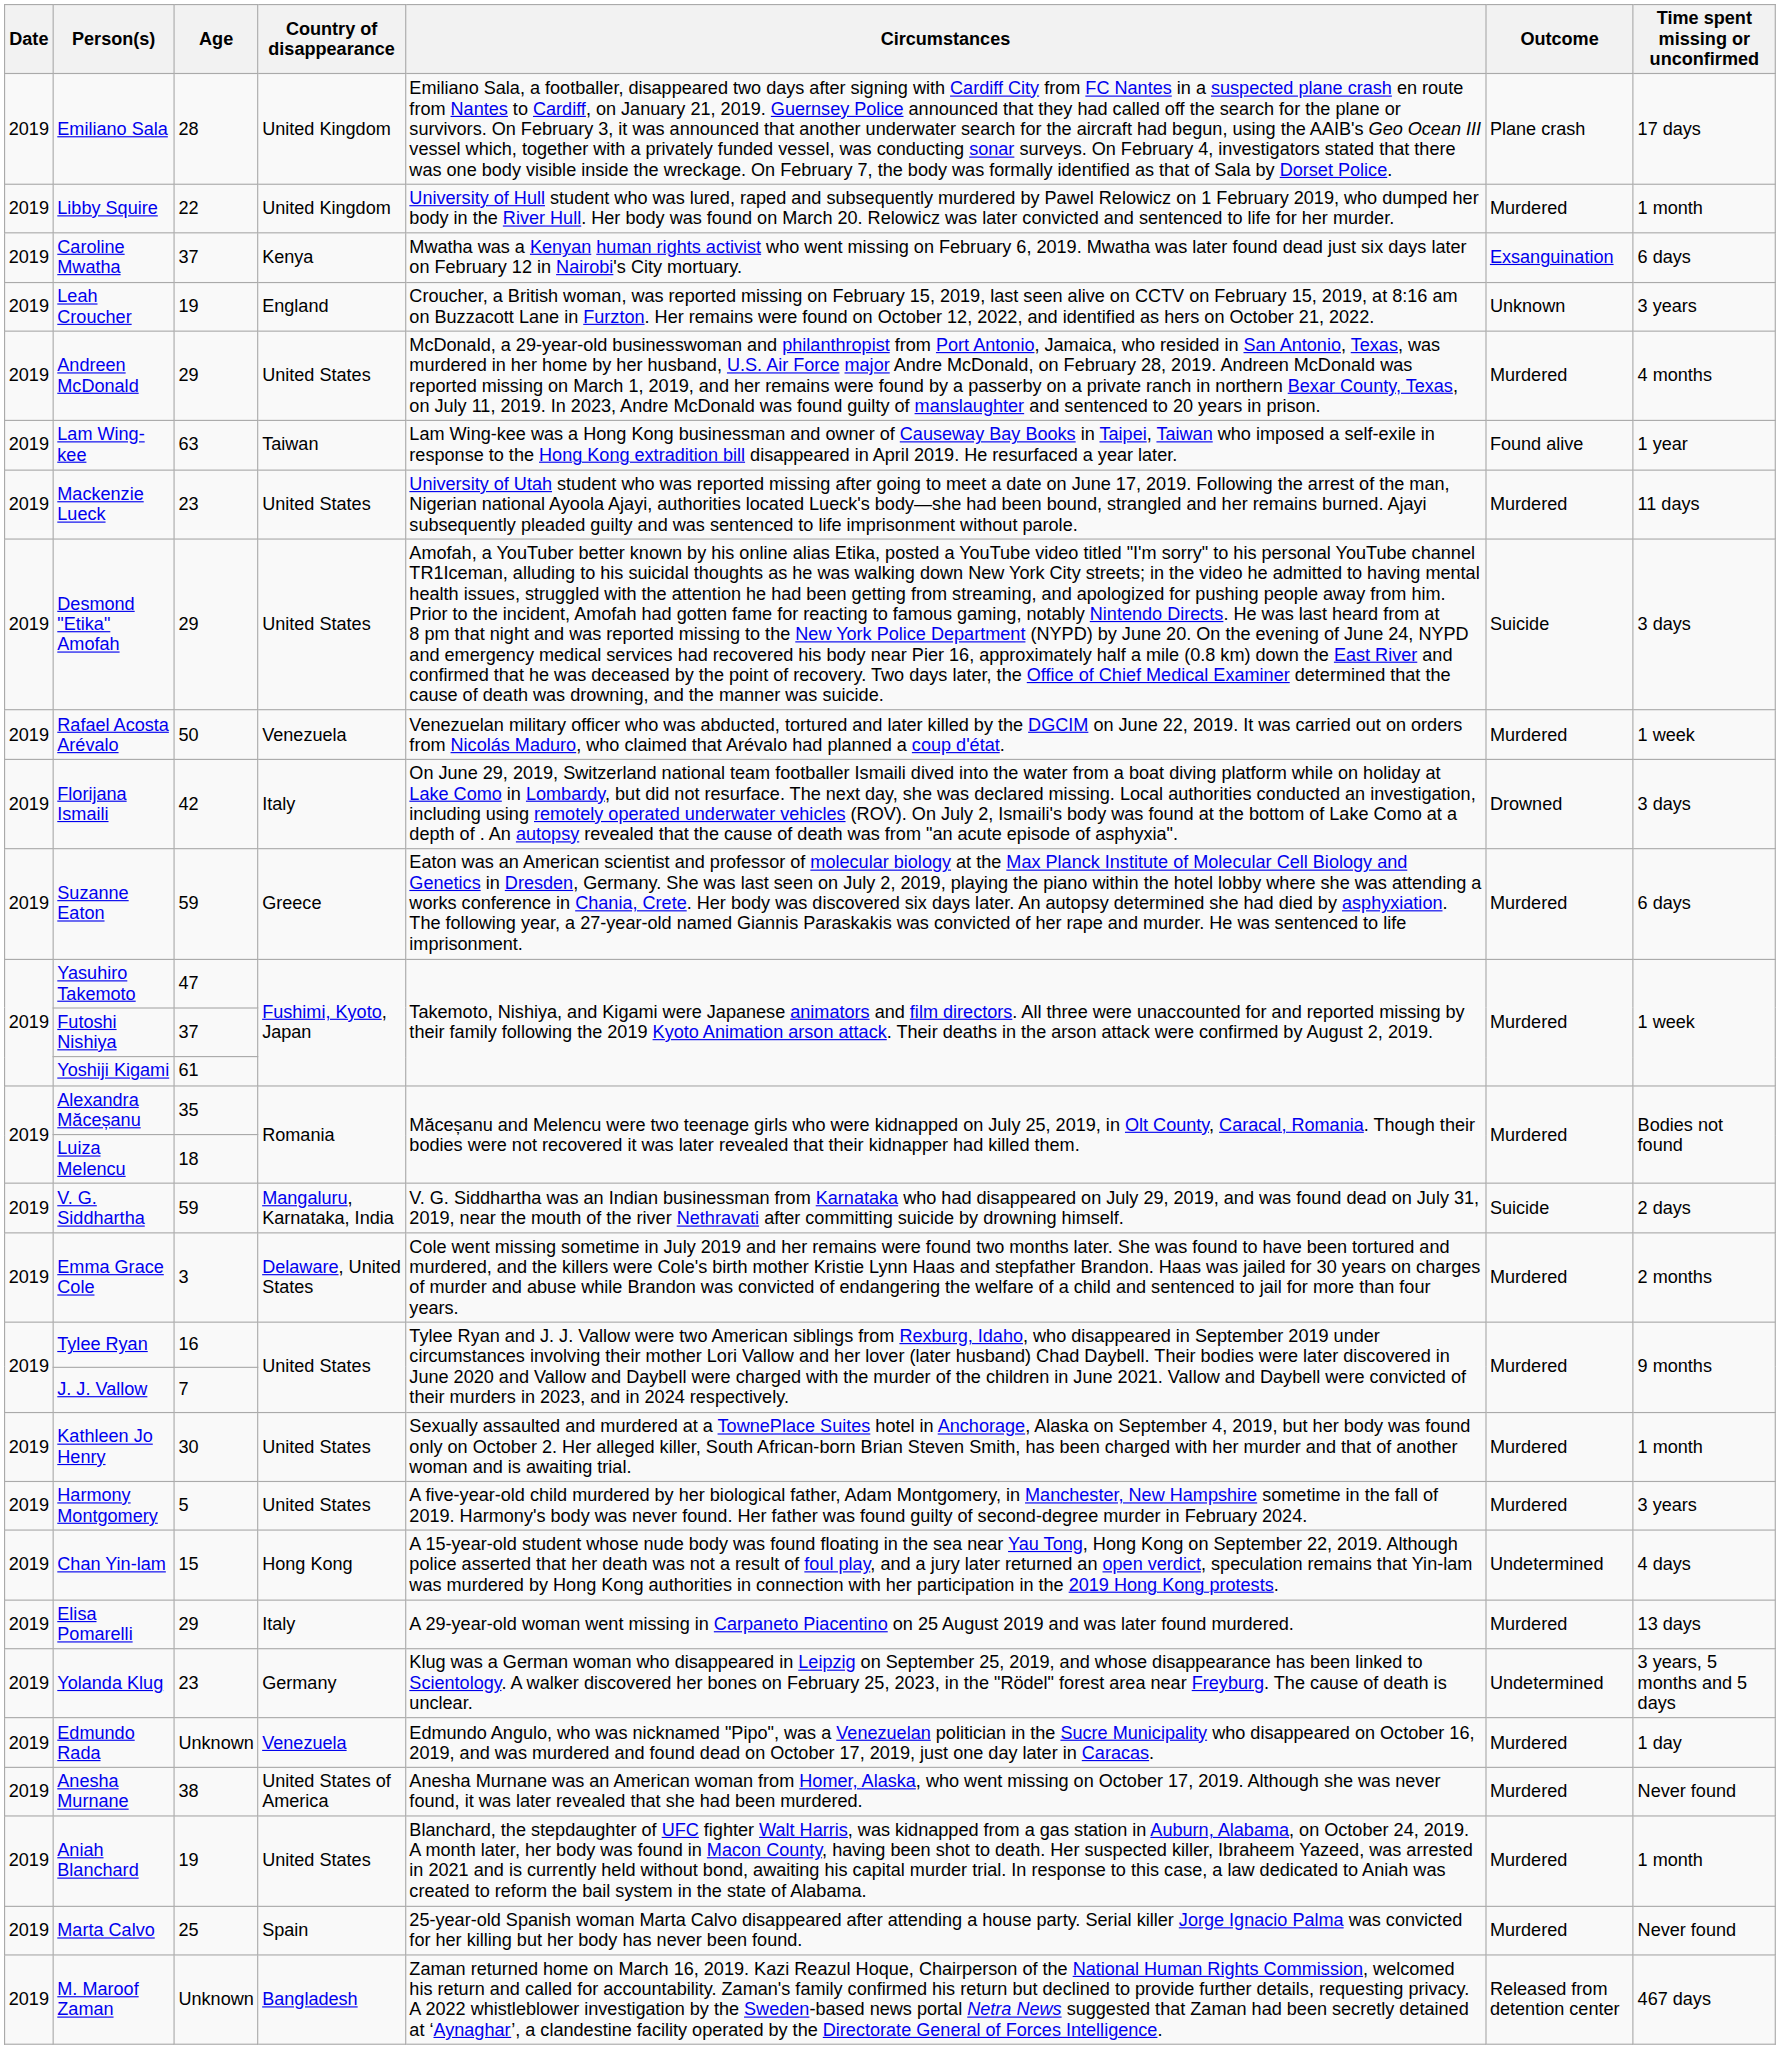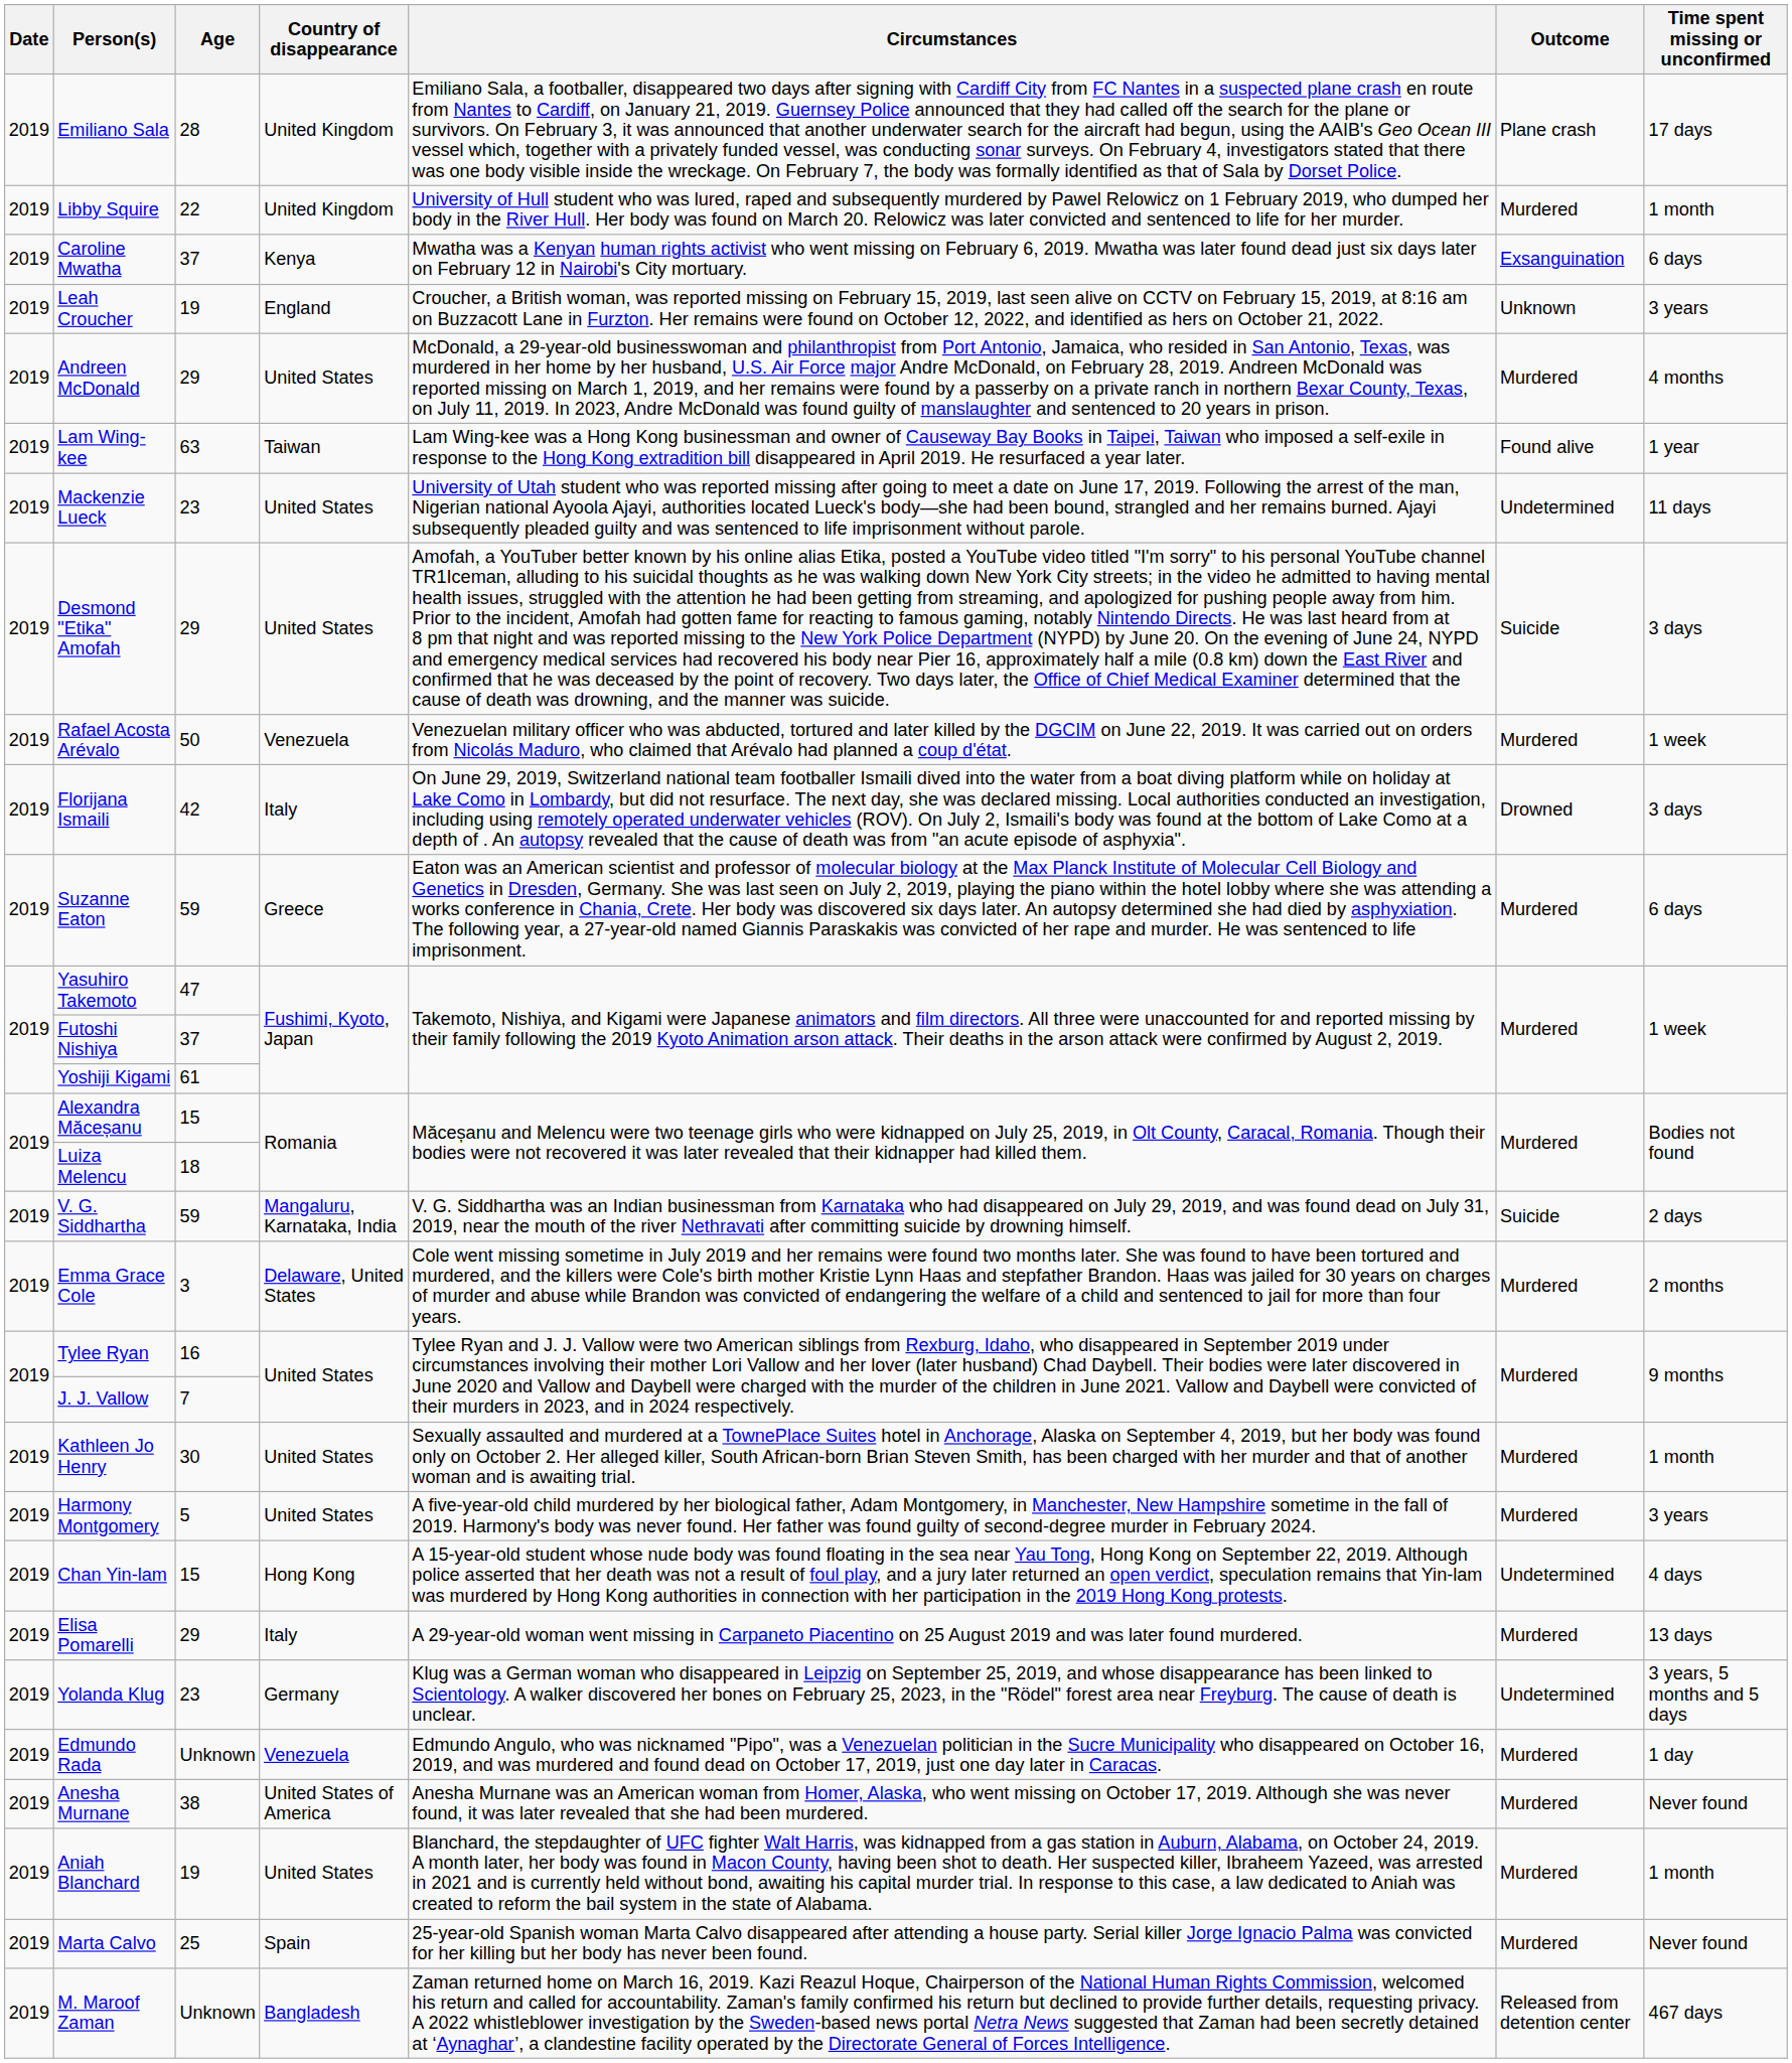Mackenzie Lueck | Outcome: Murdered -> Undetermined
Alexandra Măceșanu | Age: 35 -> 15
